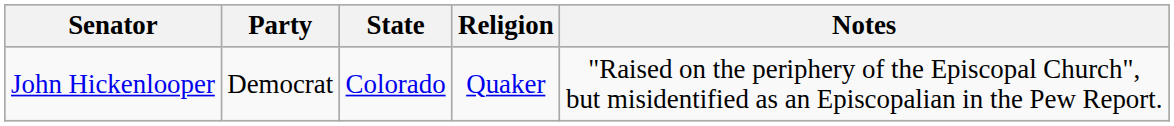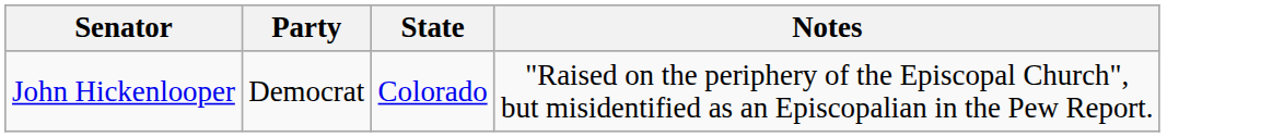- column: Religion | Quaker
